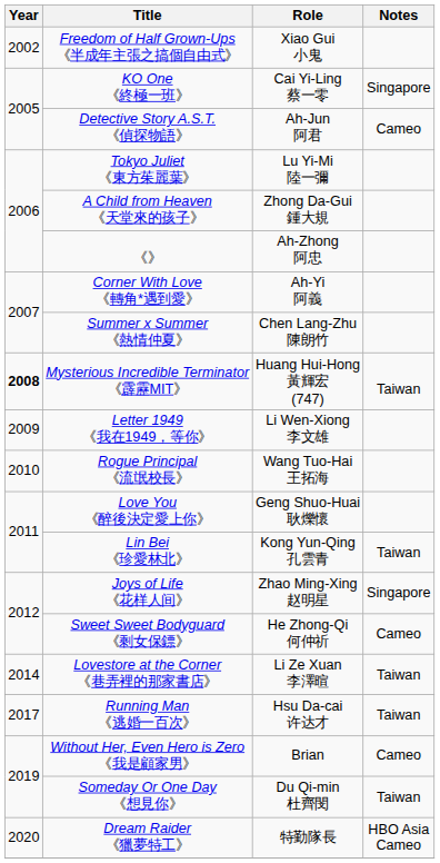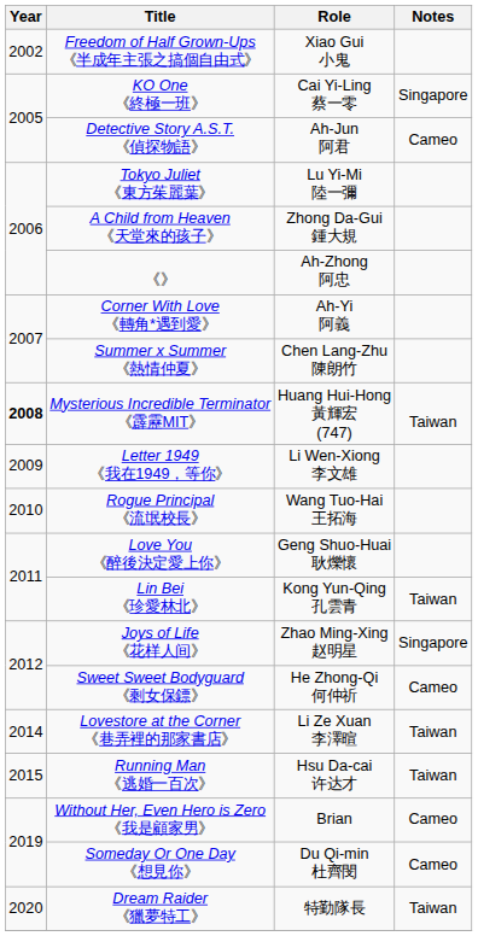Running Man 《逃婚一百次》 | Year: 2017 -> 2015
Someday Or One Day 《想見你》 | Notes: Taiwan -> Cameo
Dream Raider 《獵夢特工》 | Notes: HBO Asia Cameo -> Taiwan
